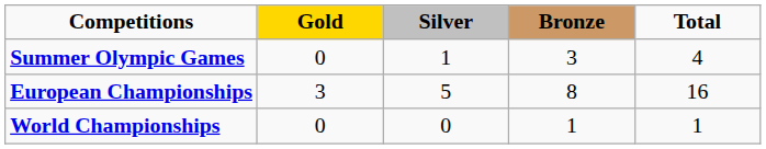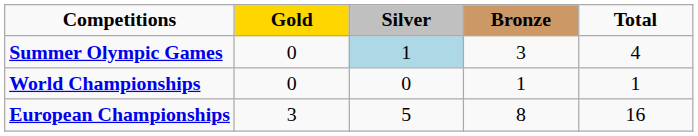Summer Olympic Games | Silver: no background -> lightblue background
rows swapped: World Championships <-> European Championships
